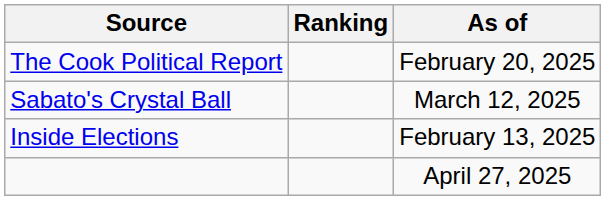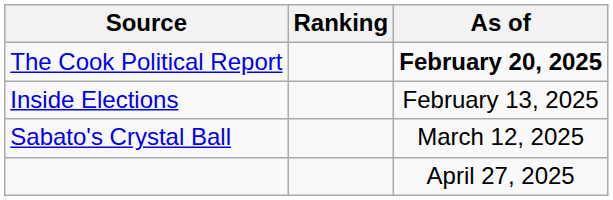The Cook Political Report | As of: normal -> bold
rows swapped: Inside Elections <-> Sabato's Crystal Ball
